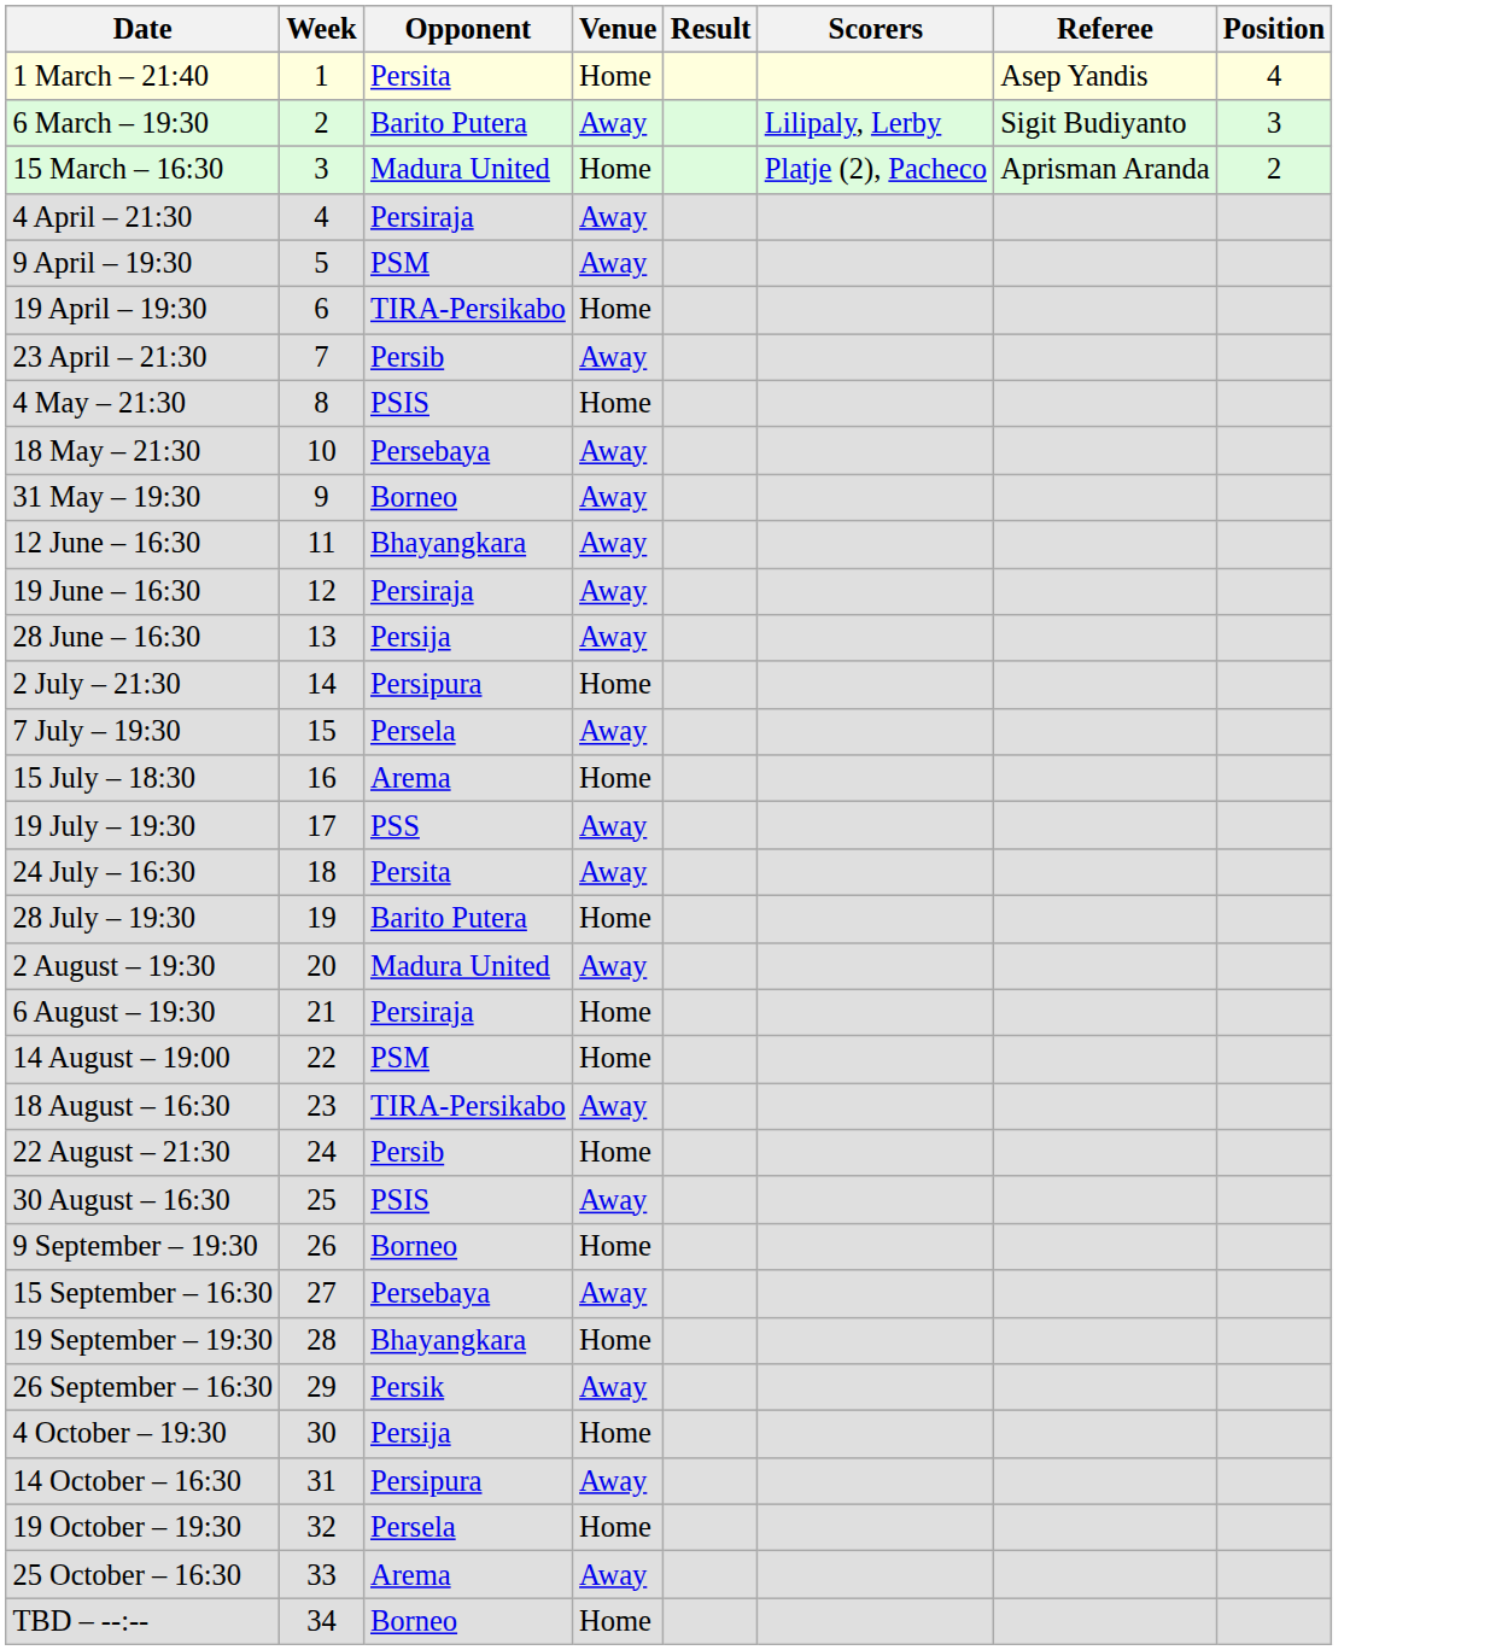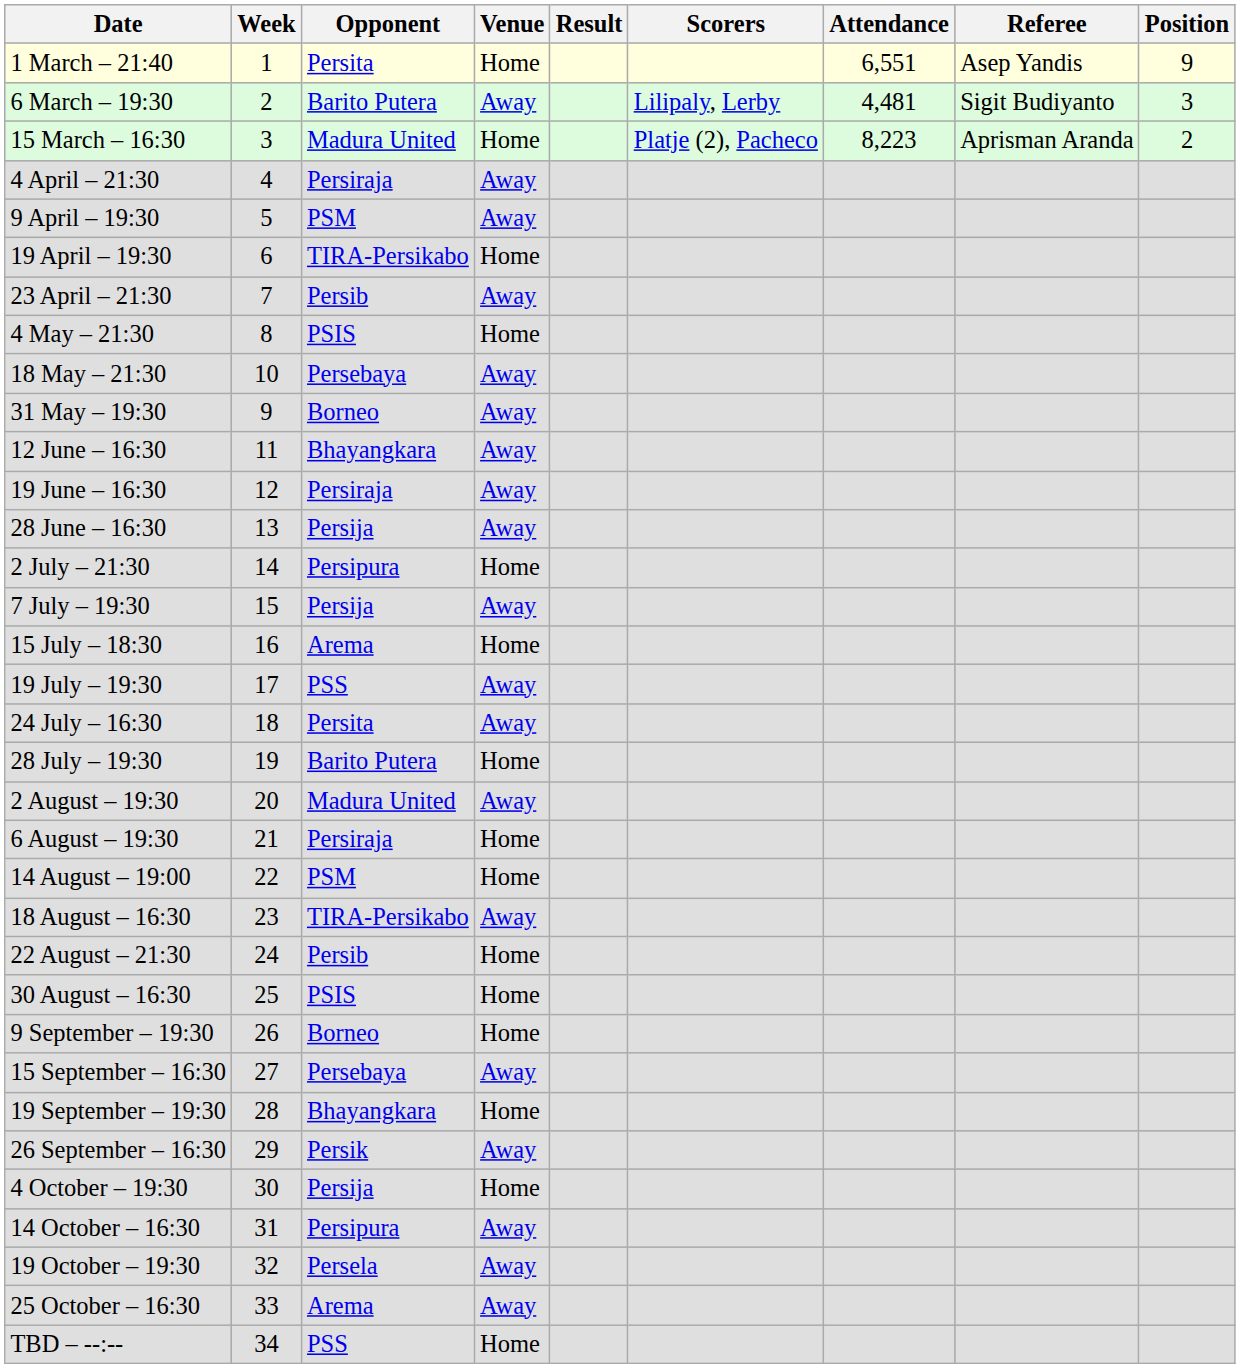+ column: Attendance | 6,551 | 4,481 | 8,223
1 March – 21:40 | Position: 4 -> 9
7 July – 19:30 | Opponent: Persela -> Persija
30 August – 16:30 | Venue: Away -> Home
19 October – 19:30 | Venue: Home -> Away
TBD – --:-- | Opponent: Borneo -> PSS
